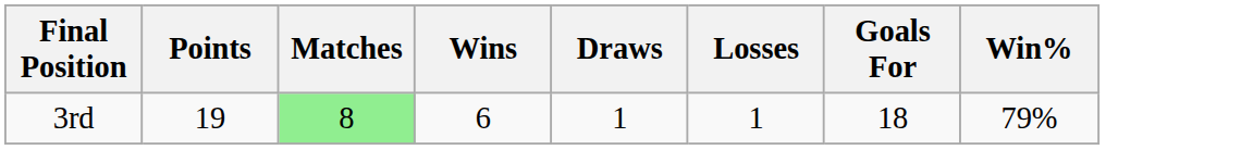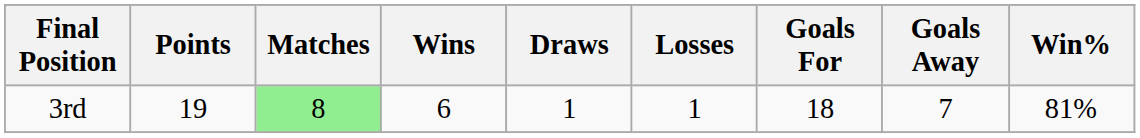+ column: Goals Away | 7
3rd | Win%: 79% -> 81%
